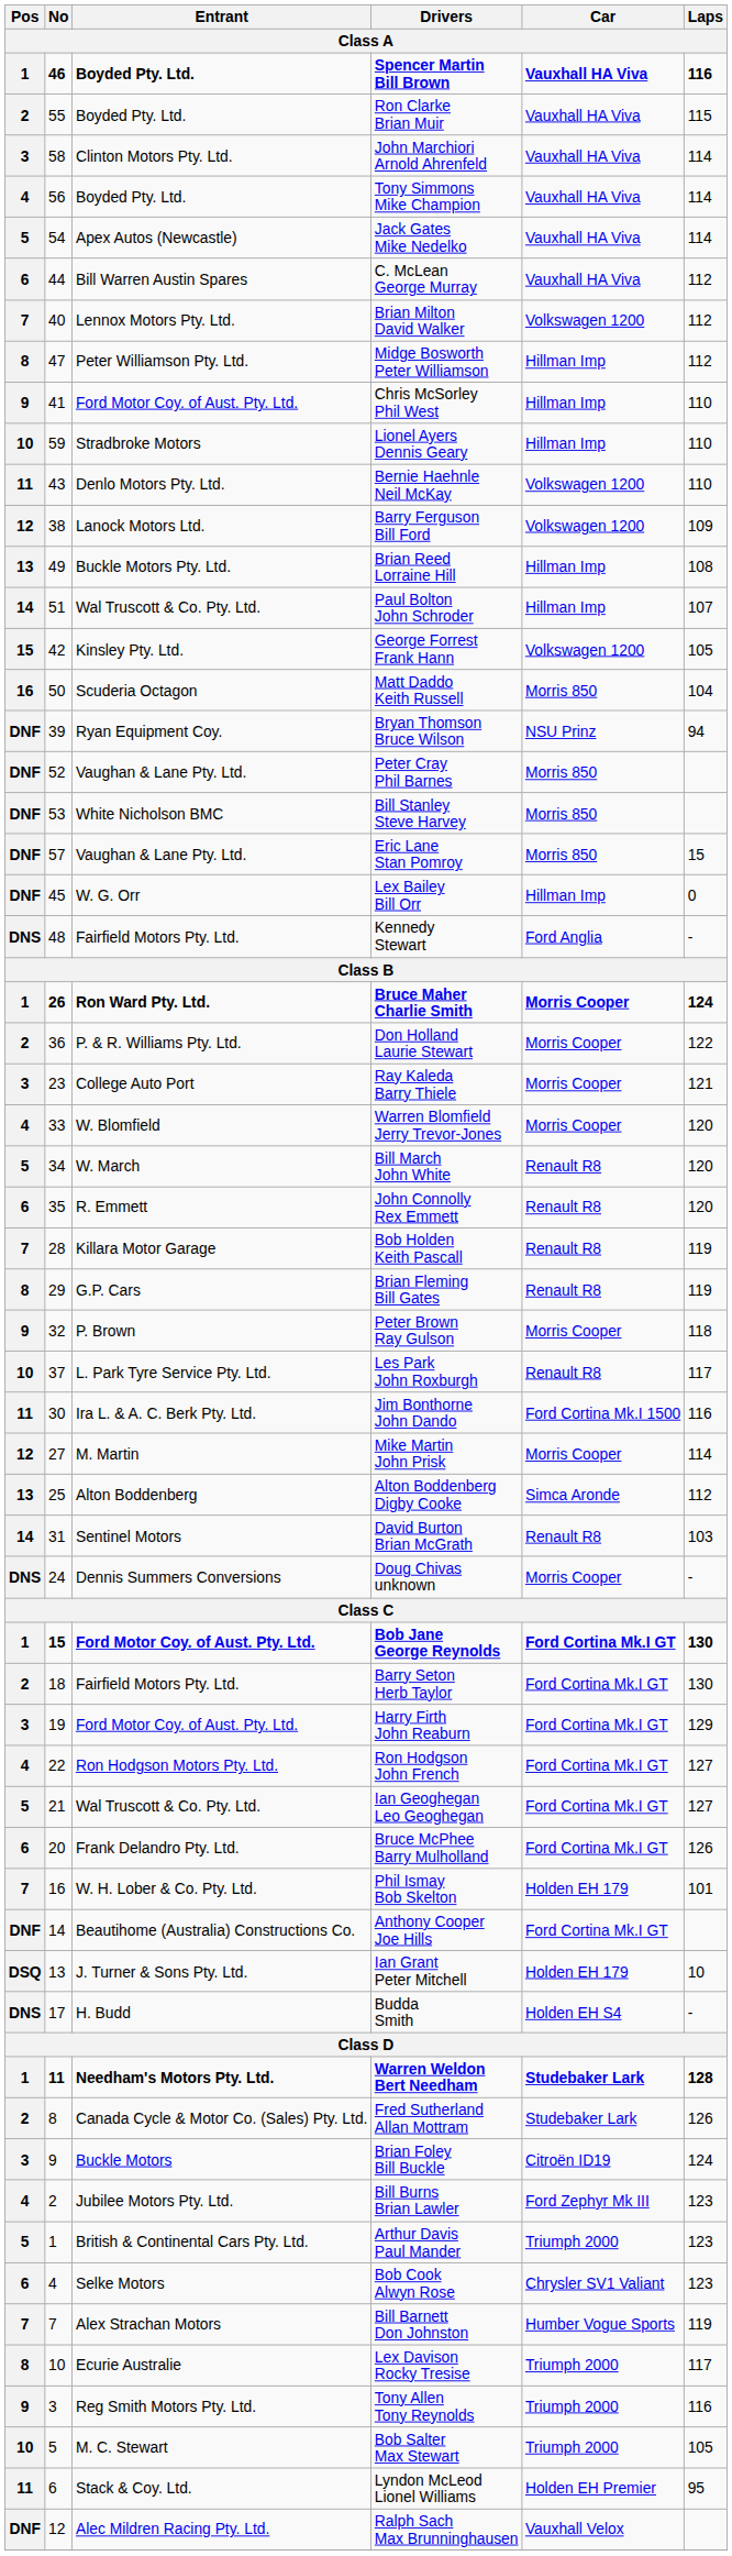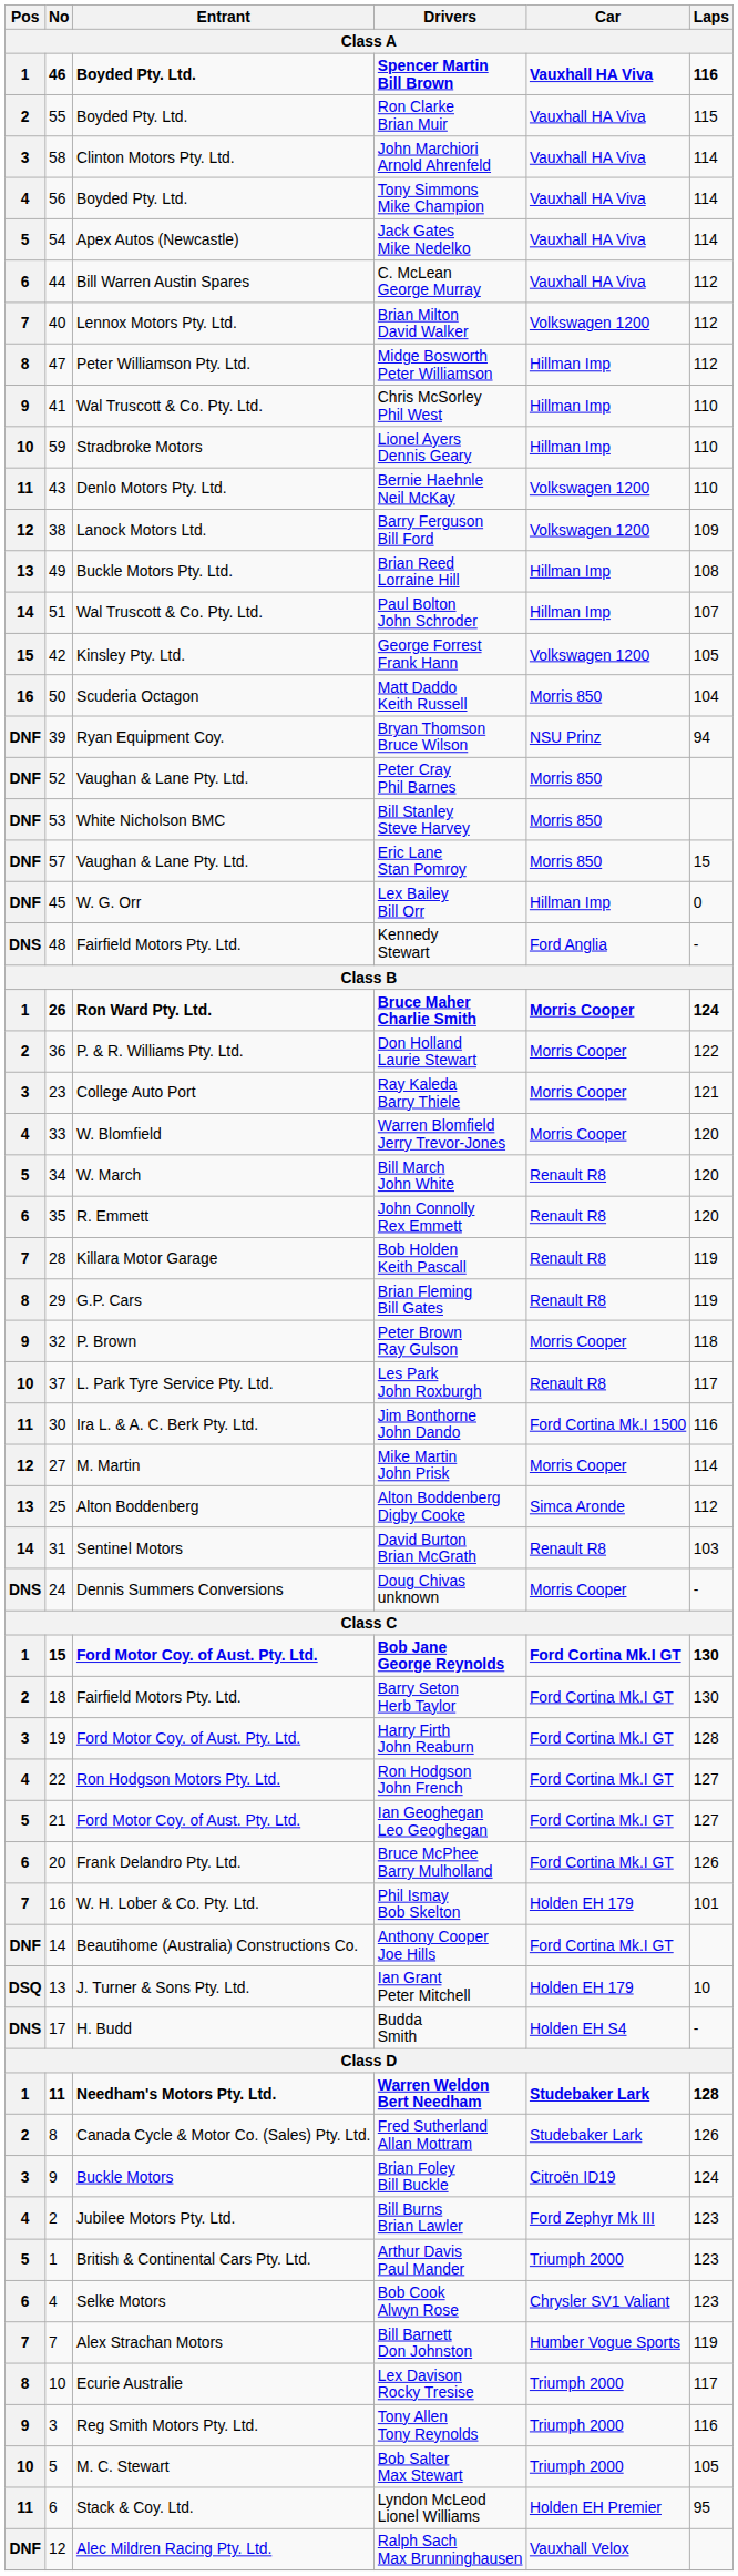Chris McSorley Phil West | Entrant: Ford Motor Coy. of Aust. Pty. Ltd. -> Wal Truscott & Co. Pty. Ltd.
Harry Firth John Reaburn | Laps: 129 -> 128
Ian Geoghegan Leo Geoghegan | Entrant: Wal Truscott & Co. Pty. Ltd. -> Ford Motor Coy. of Aust. Pty. Ltd.
